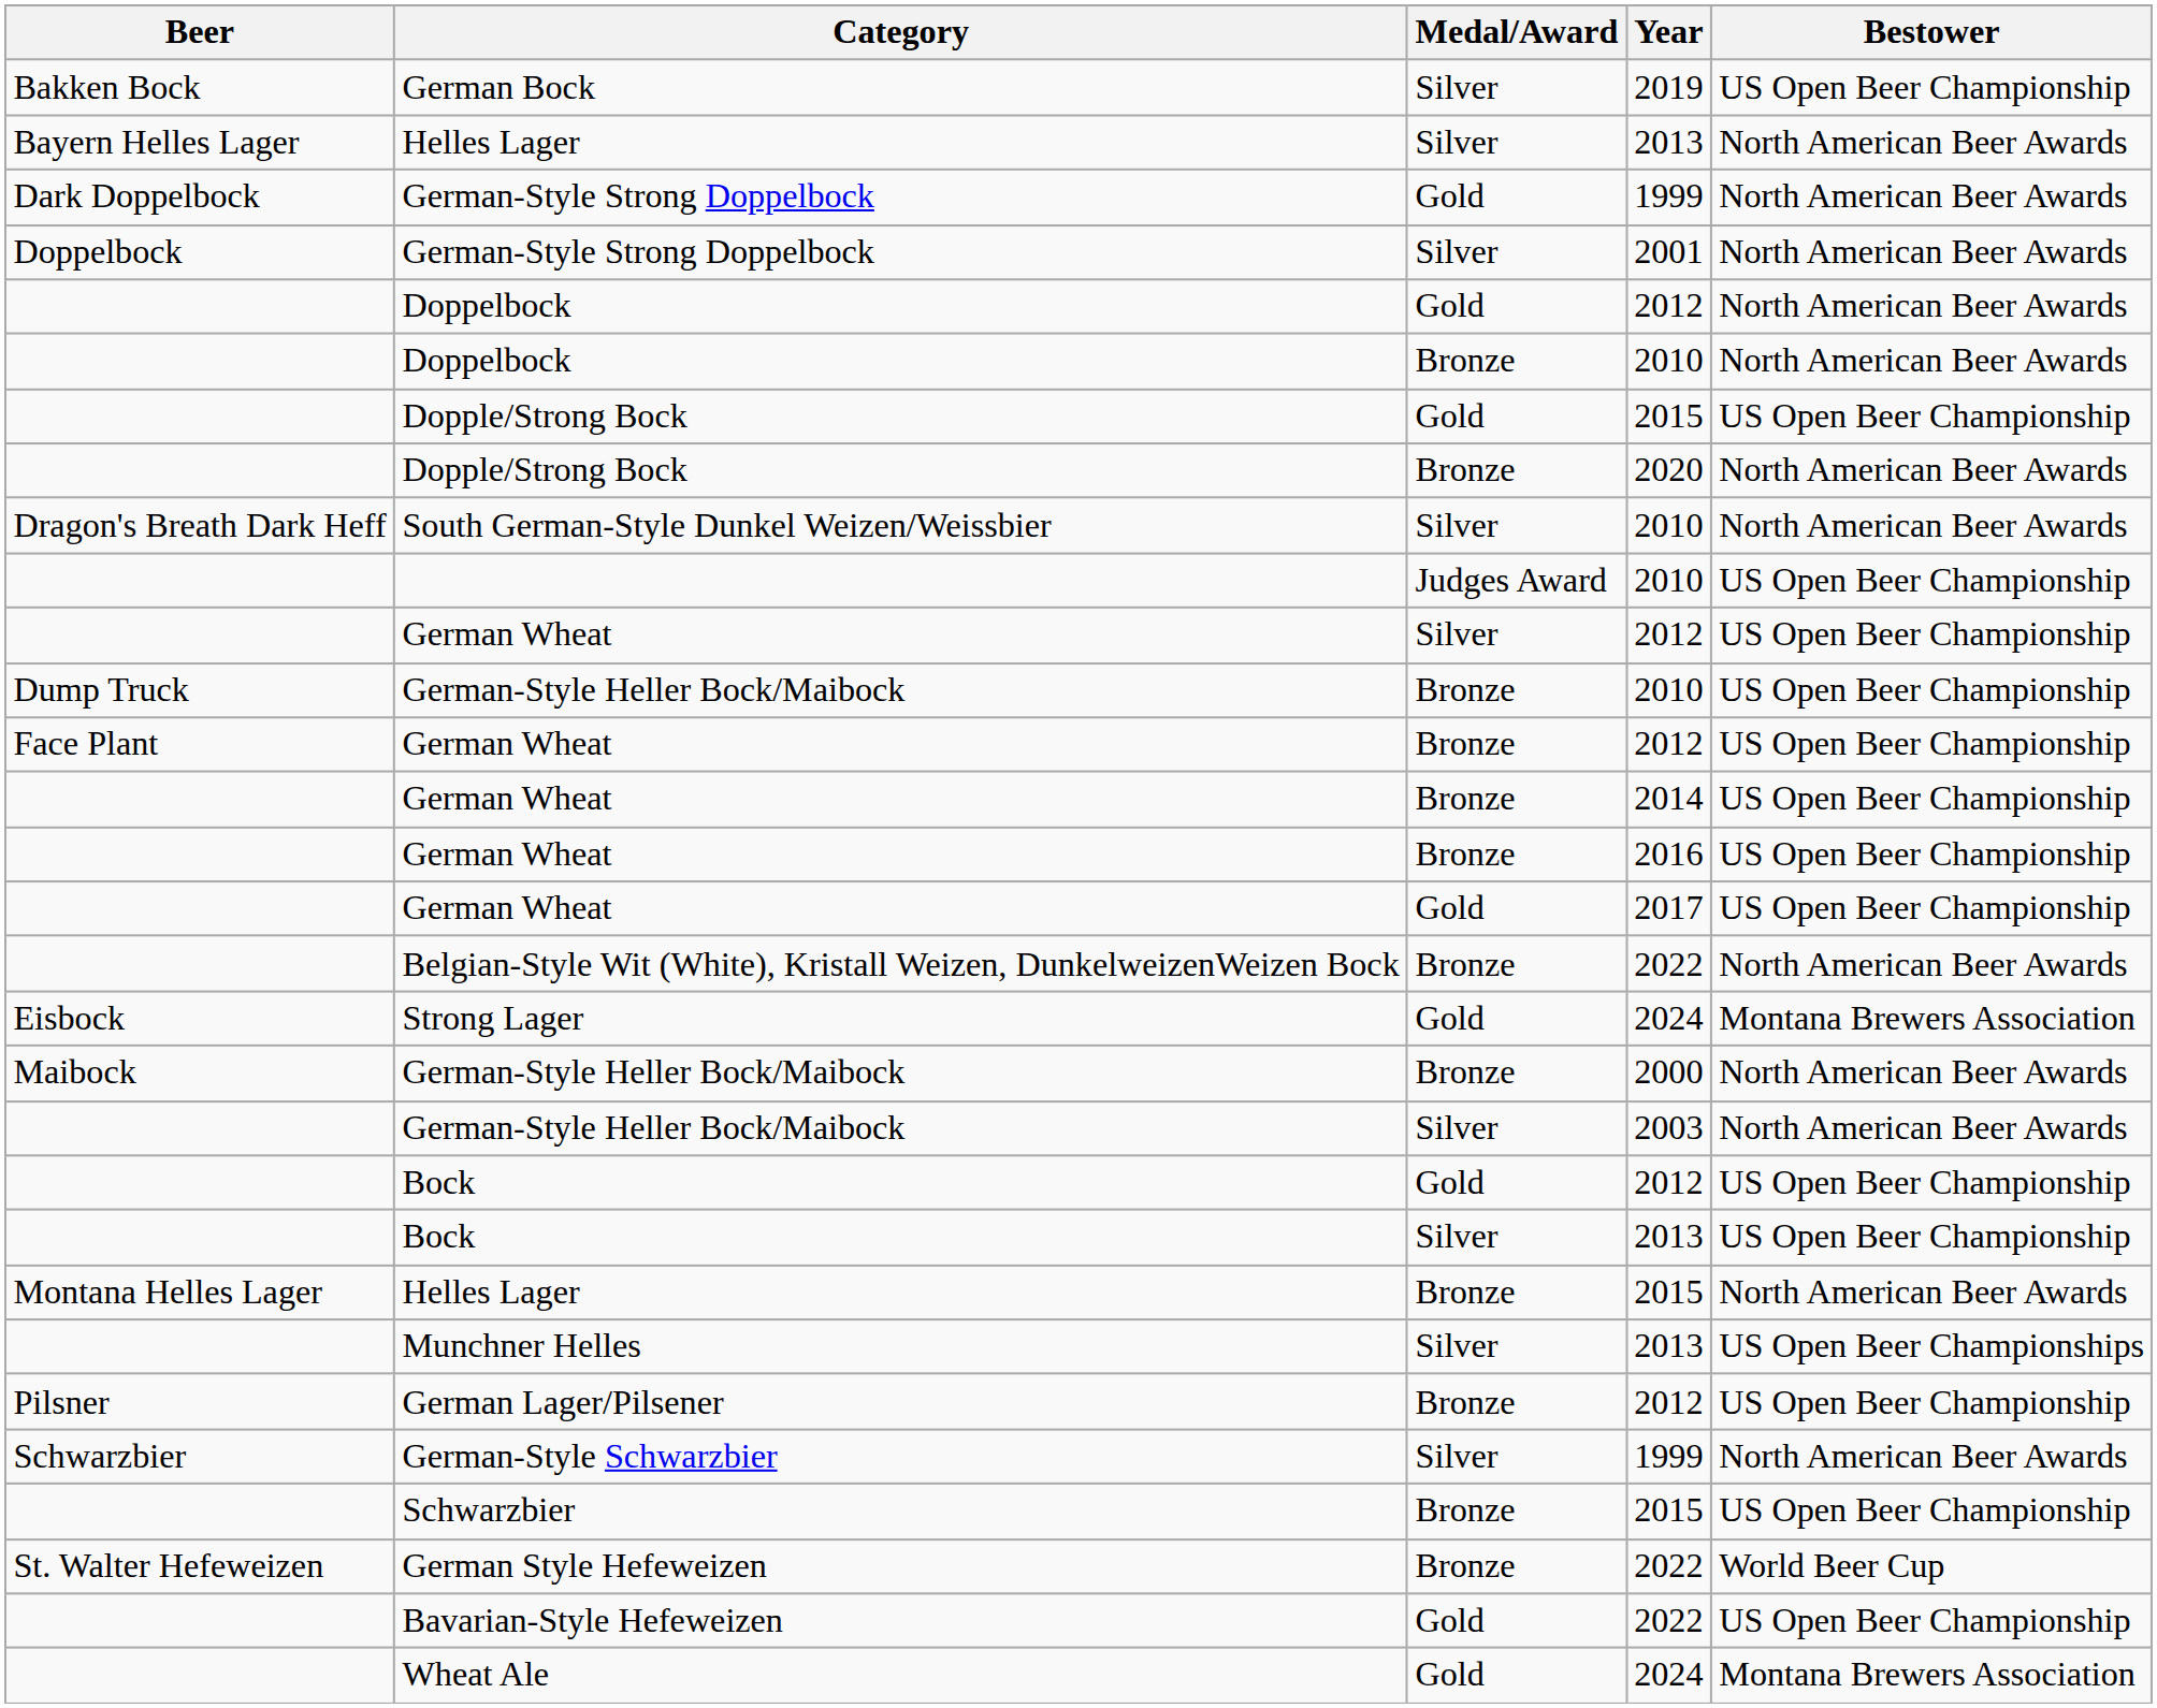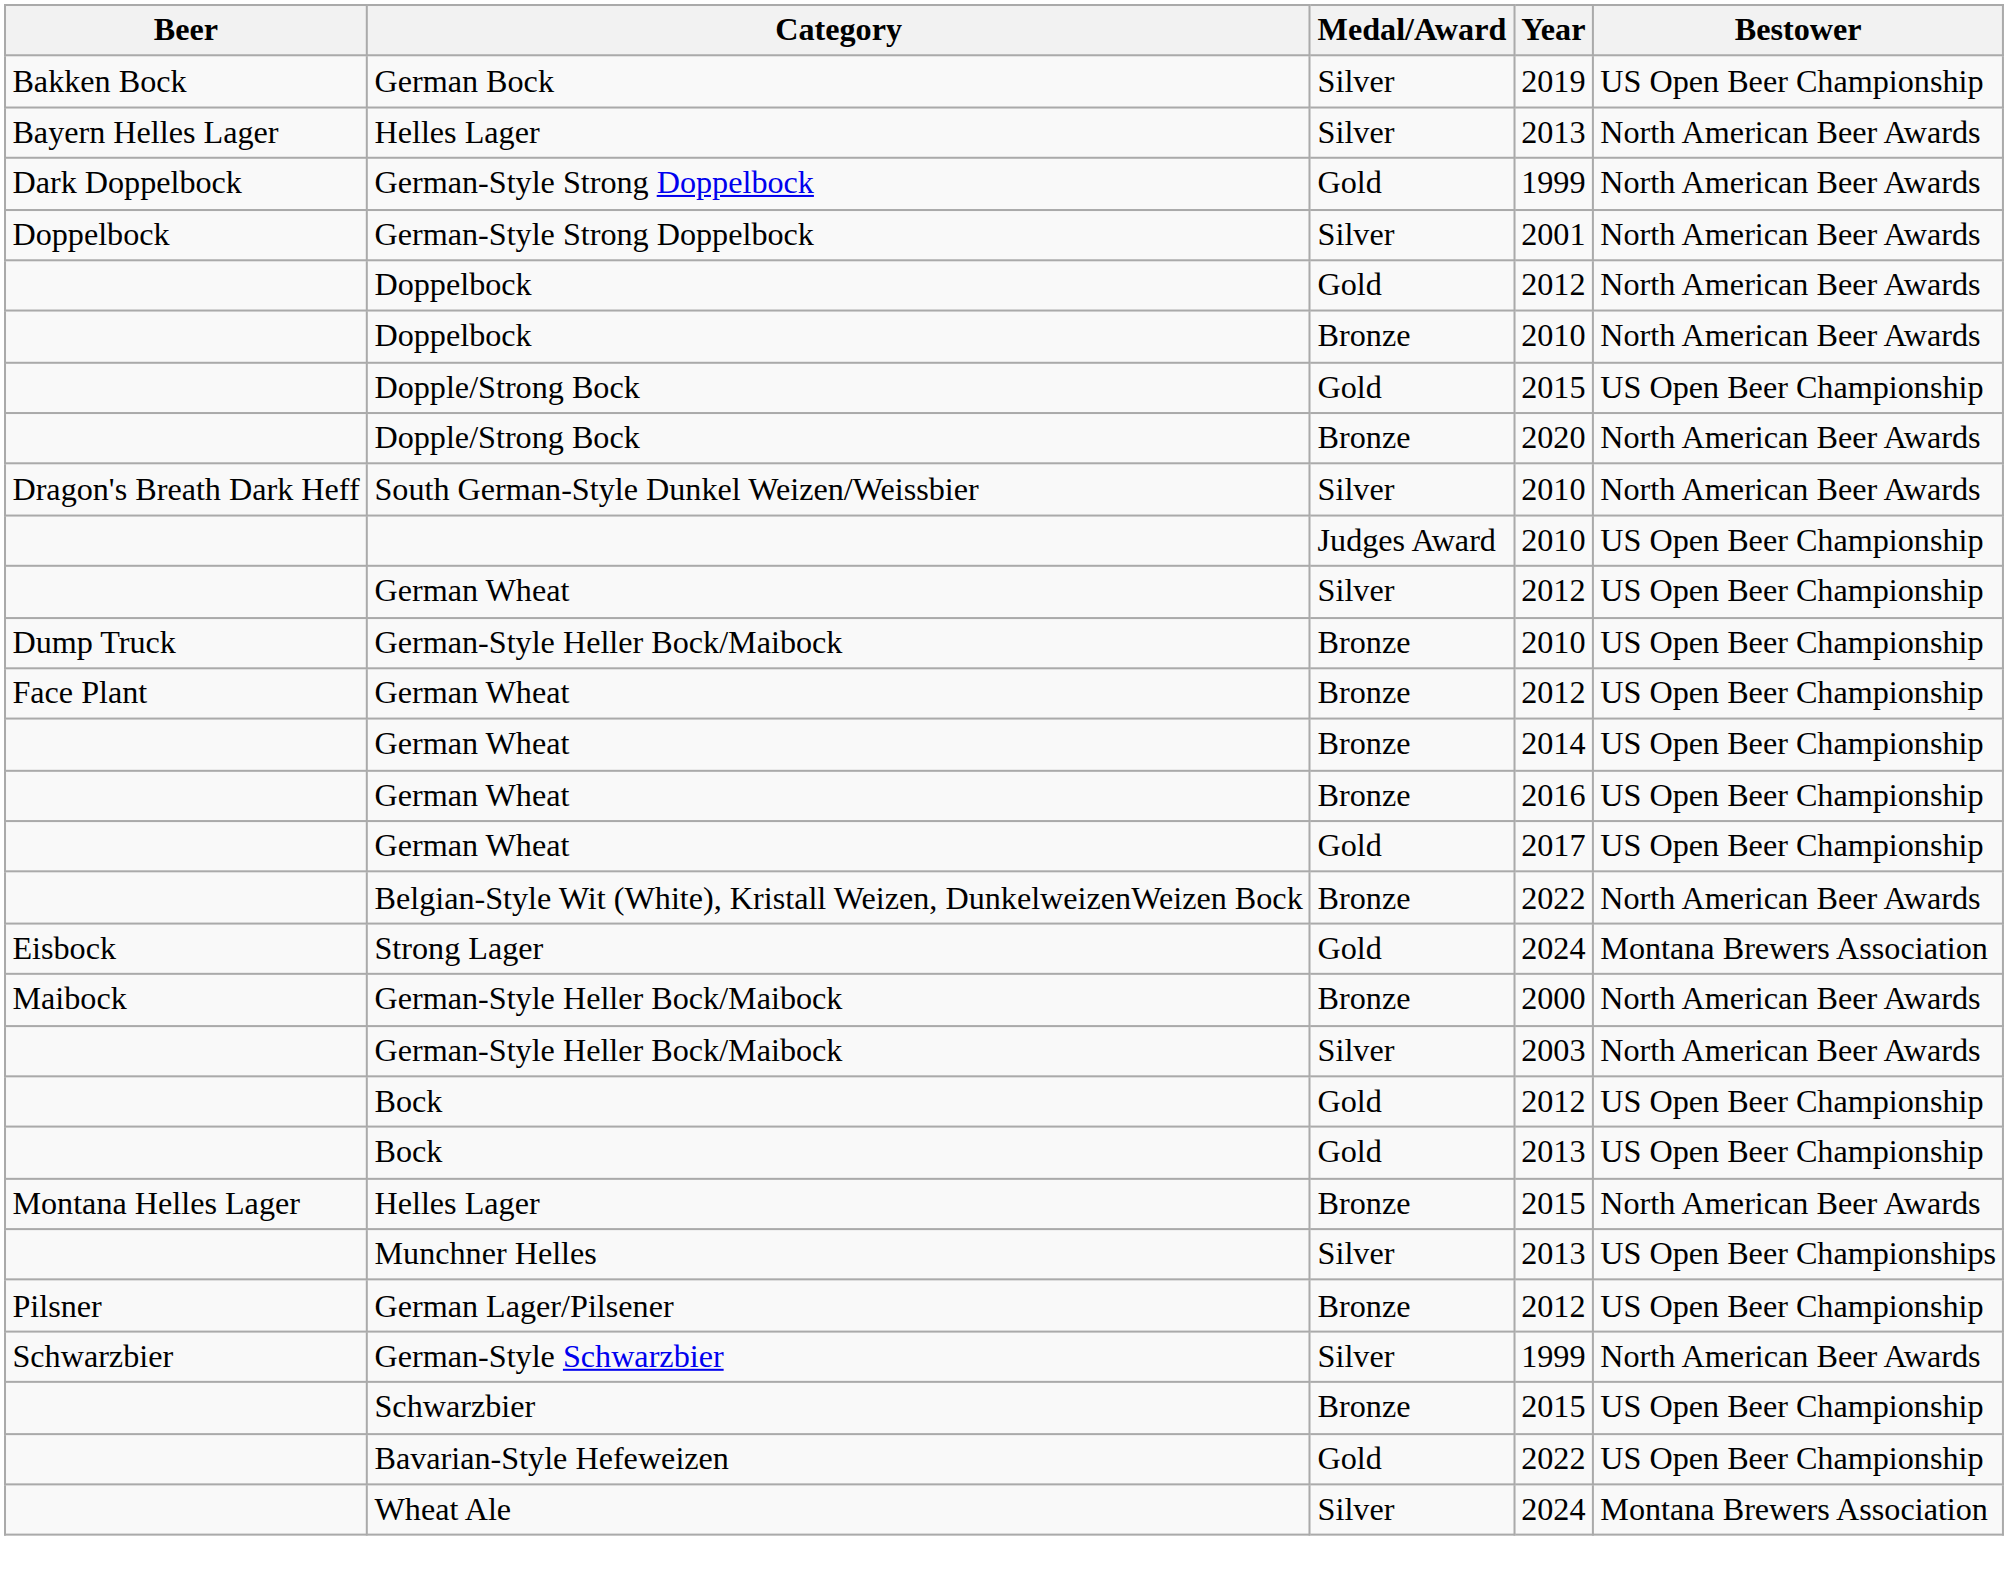Bock / 2013 | Medal/Award: Silver -> Gold
- row: St. Walter Hefeweizen | German Style Hefeweizen | Bronze | 2022 | World Beer Cup
Wheat Ale | Medal/Award: Gold -> Silver
